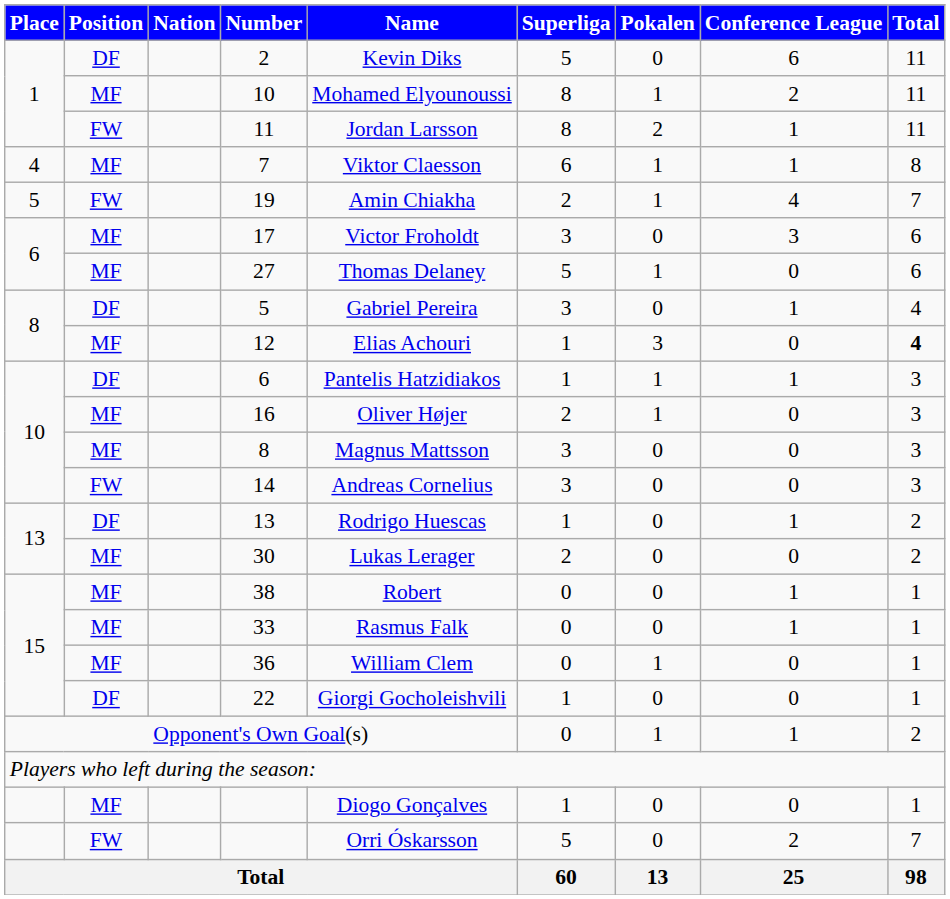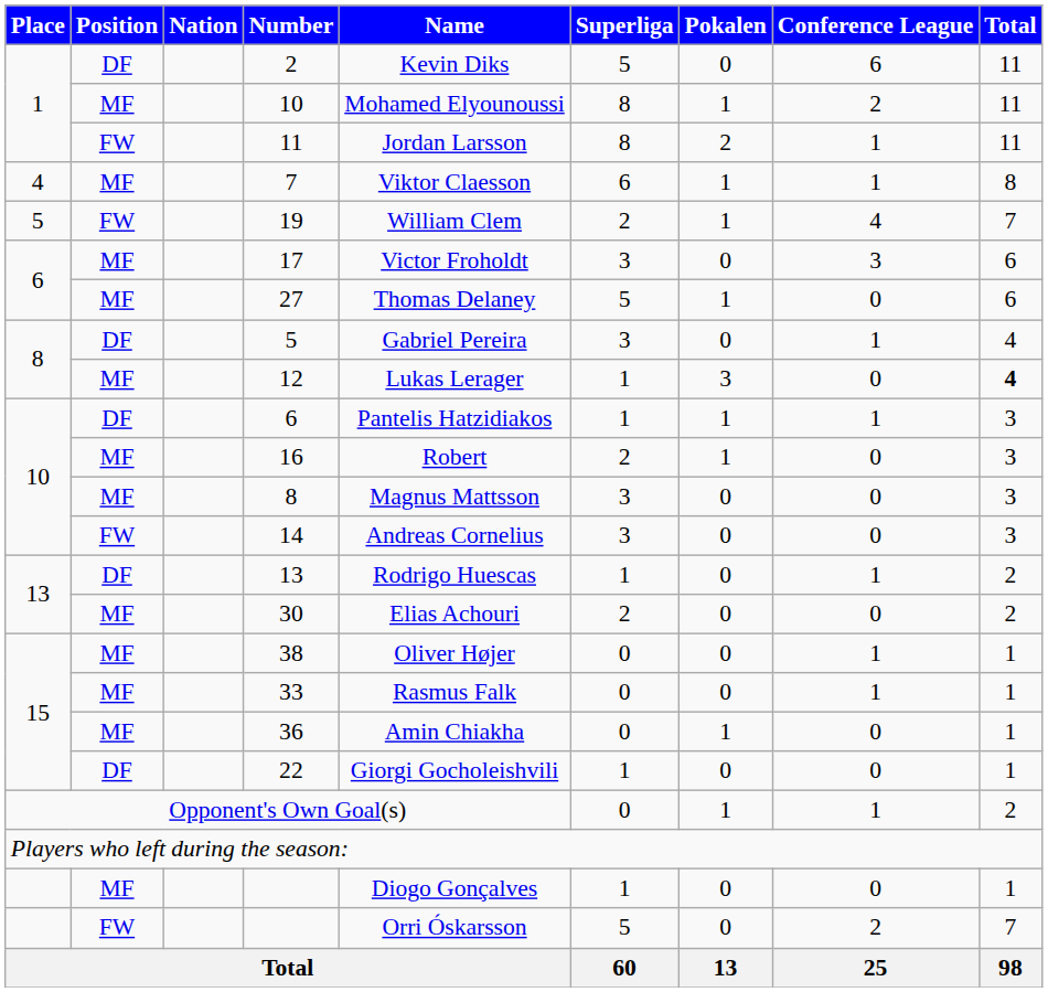19 | Name: Amin Chiakha -> William Clem
12 | Name: Elias Achouri -> Lukas Lerager
16 | Name: Oliver Højer -> Robert
30 | Name: Lukas Lerager -> Elias Achouri
38 | Name: Robert -> Oliver Højer
36 | Name: William Clem -> Amin Chiakha
